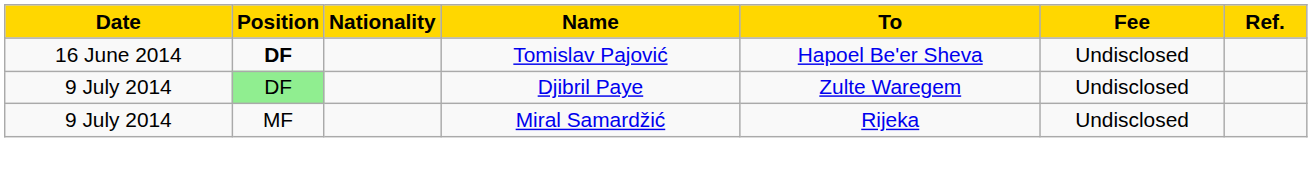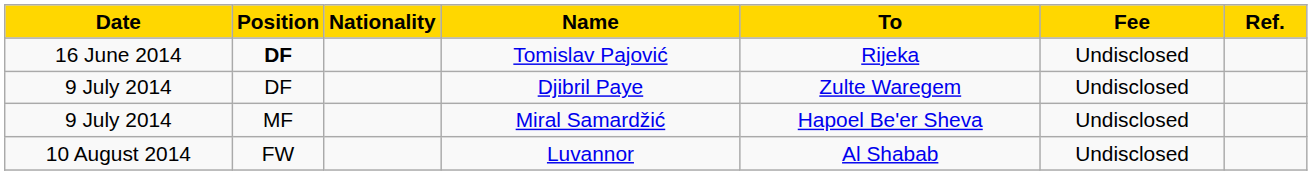Tomislav Pajović | To: Hapoel Be'er Sheva -> Rijeka
Djibril Paye | Position: lightgreen background -> no background
Miral Samardžić | To: Rijeka -> Hapoel Be'er Sheva
+ row: 10 August 2014 | FW | Luvannor | Al Shabab | Undisclosed
